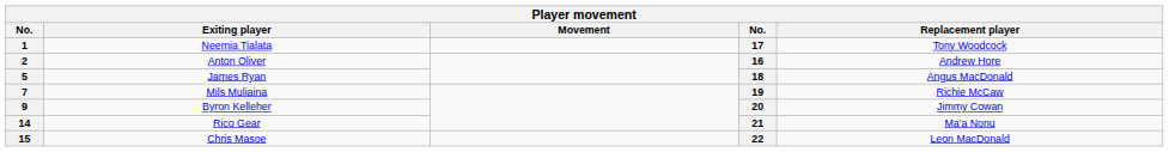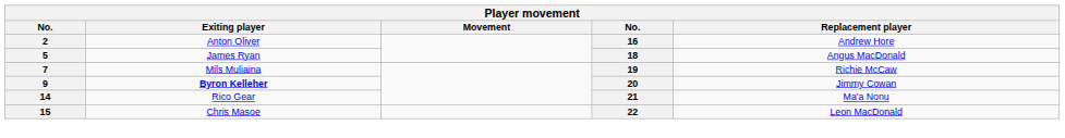- row: 1 | Neemia Tialata | 17 | Tony Woodcock
9 | Exiting player: normal -> bold
